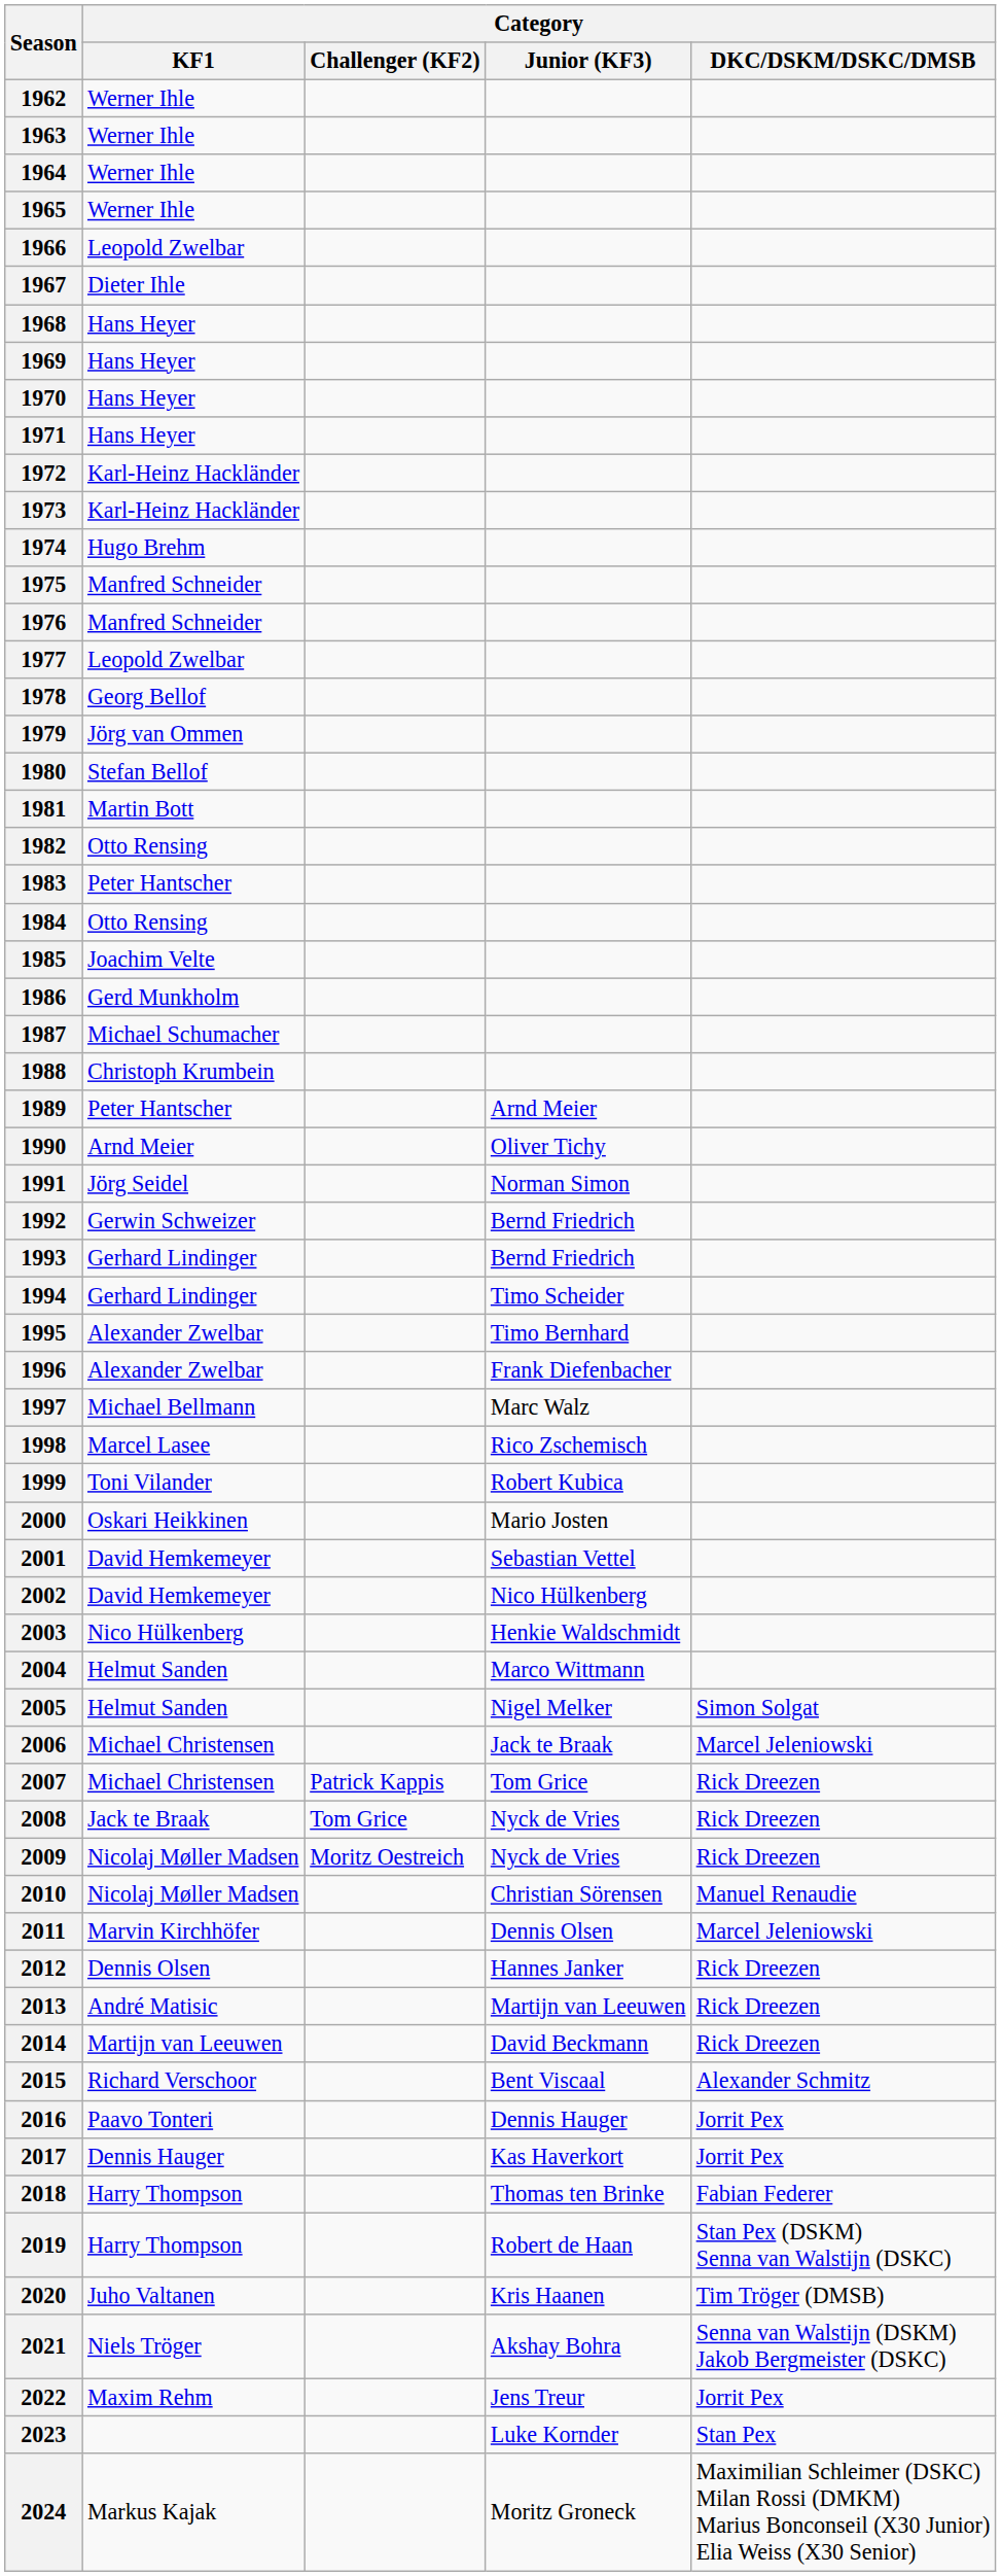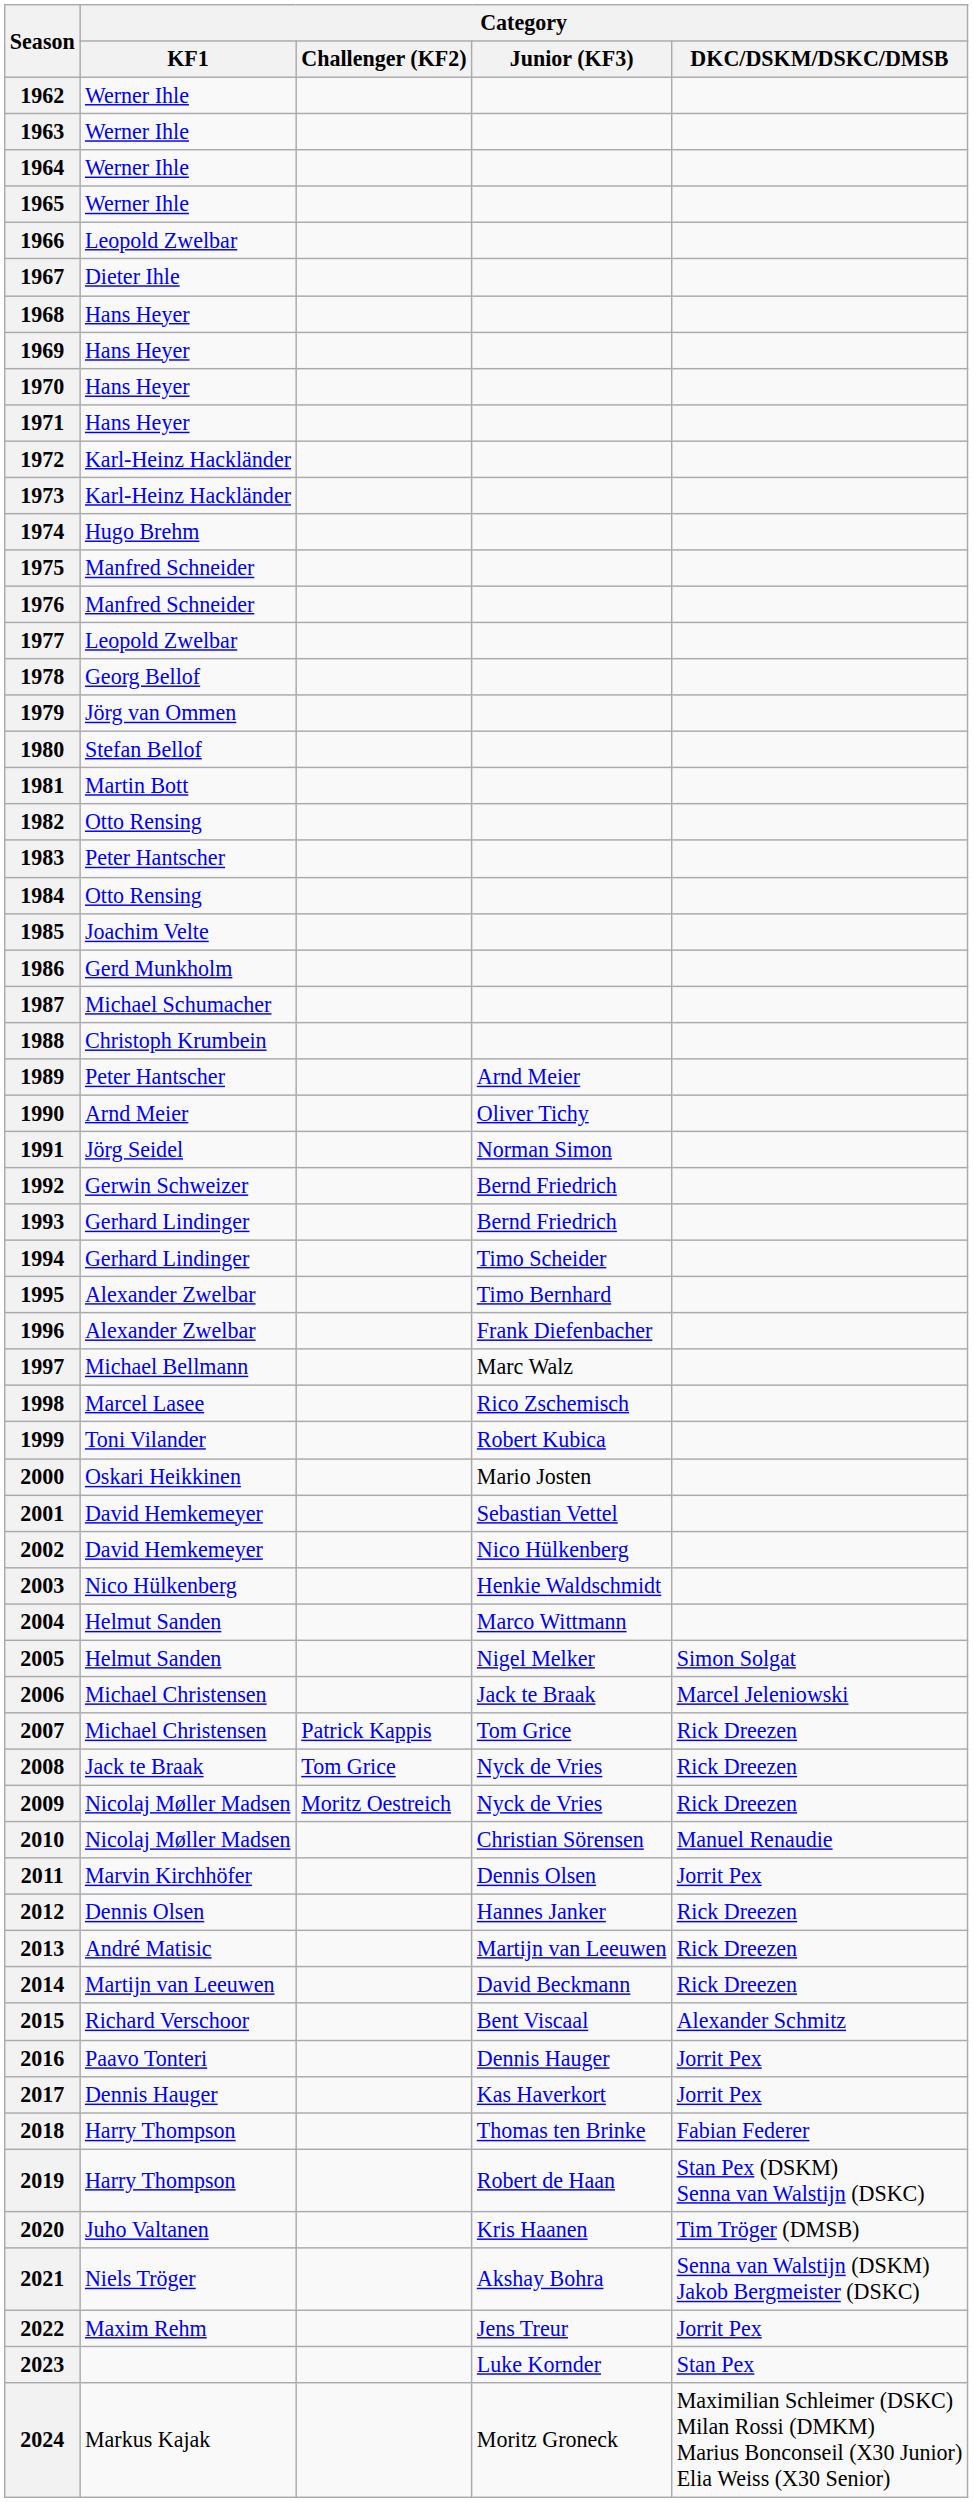2011 | Category / DKC/DSKM/DSKC/DMSB: Marcel Jeleniowski -> Jorrit Pex
